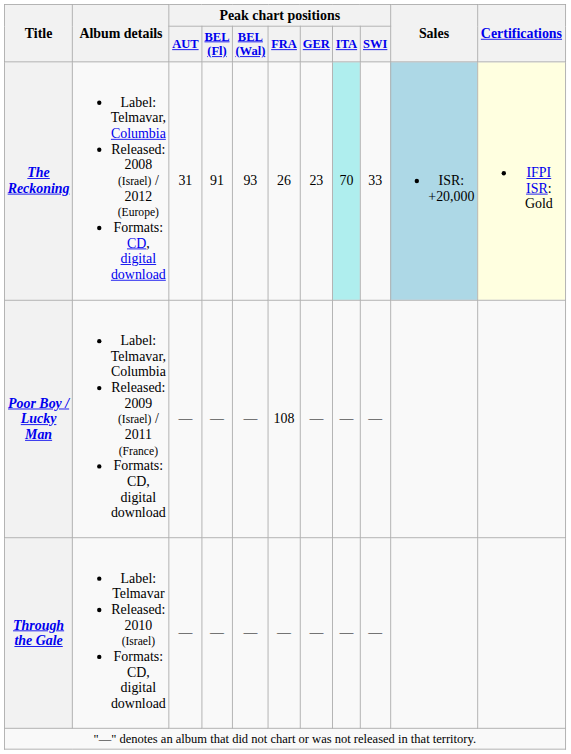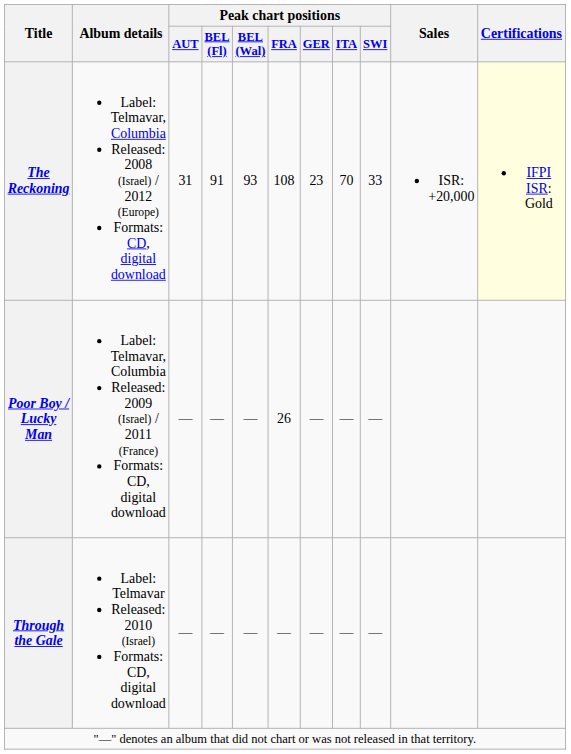The Reckoning | Peak chart positions / FRA: 26 -> 108
The Reckoning | Peak chart positions / ITA: paleturquoise background -> no background
The Reckoning | Sales: lightblue background -> no background
Poor Boy / Lucky Man | Peak chart positions / FRA: 108 -> 26
